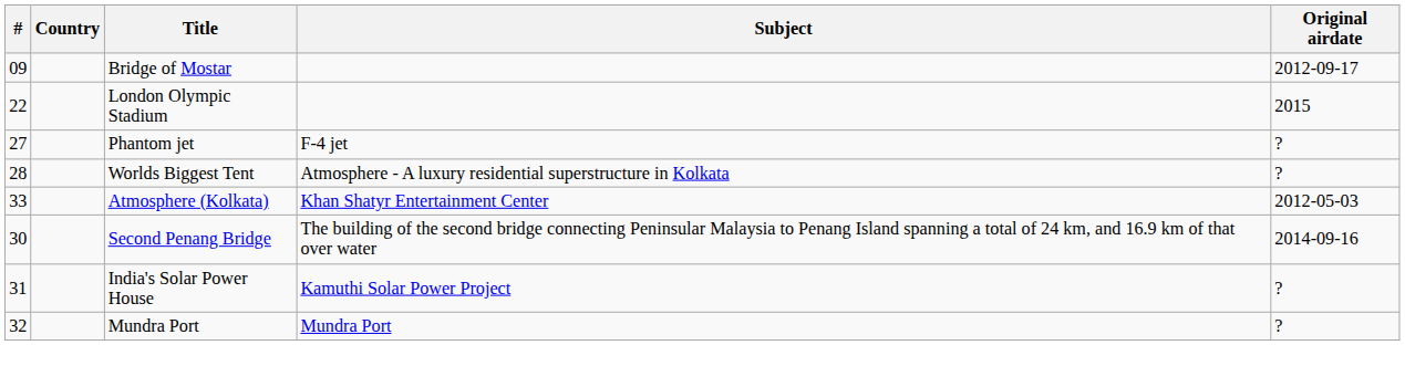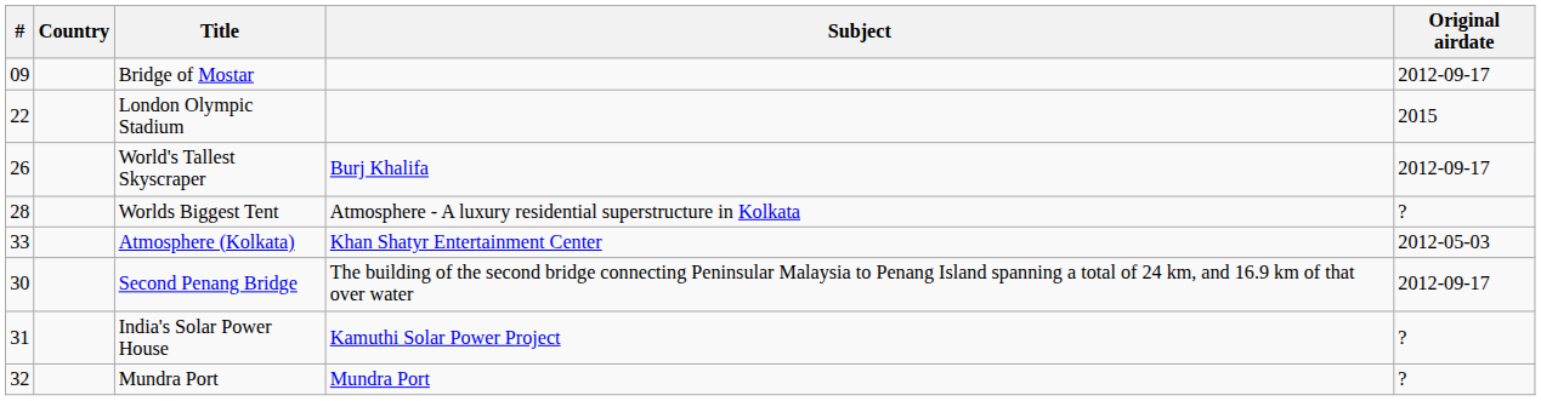+ row: 26 | World's Tallest Skyscraper | Burj Khalifa | 2012-09-17
- row: 27 | Phantom jet | F-4 jet | ?
Second Penang Bridge | Original airdate: 2014-09-16 -> 2012-09-17
